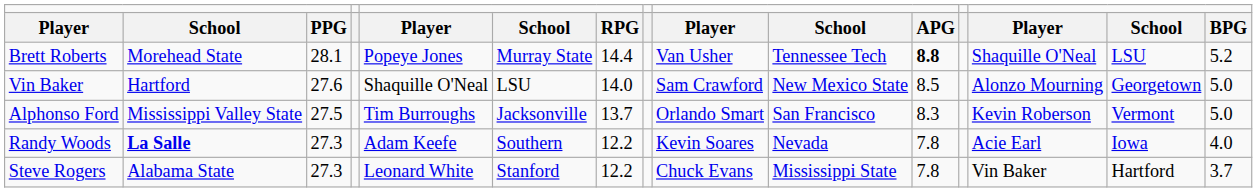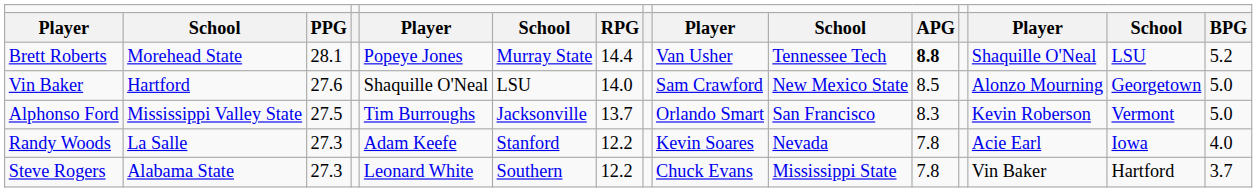Randy Woods | column 2: bold -> normal
Randy Woods | column 6: Southern -> Stanford
Steve Rogers | column 6: Stanford -> Southern
